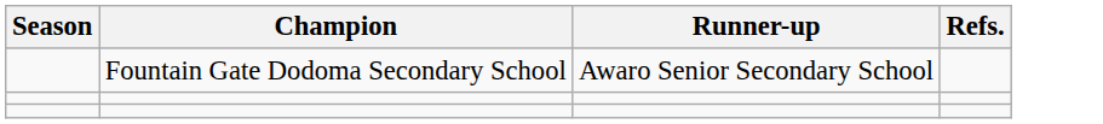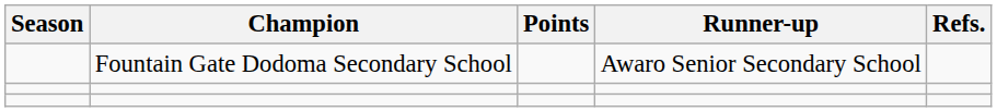+ column: Points
